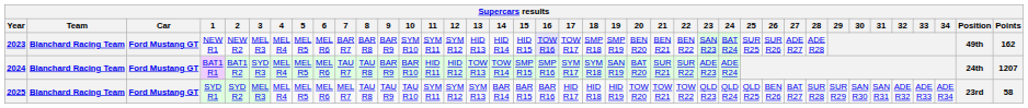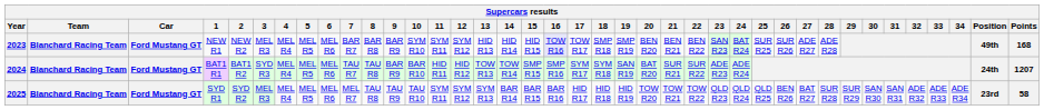2023 | Points: 162 -> 168
